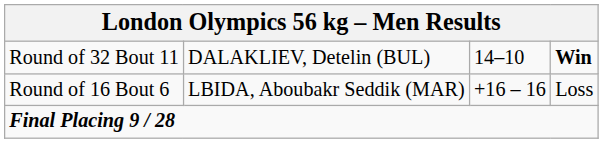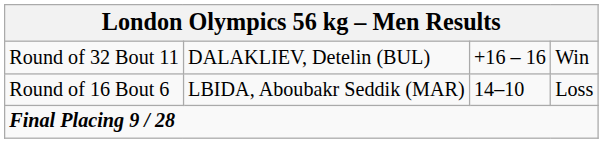Round of 32 Bout 11 | column 3: 14–10 -> +16 – 16
Round of 32 Bout 11 | column 4: bold -> normal
Round of 16 Bout 6 | column 3: +16 – 16 -> 14–10
